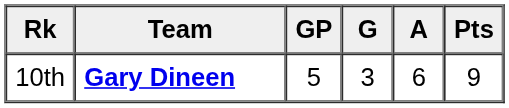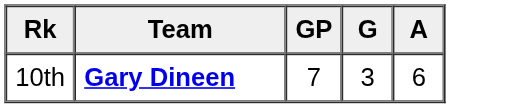- column: Pts | 9
10th | GP: 5 -> 7
